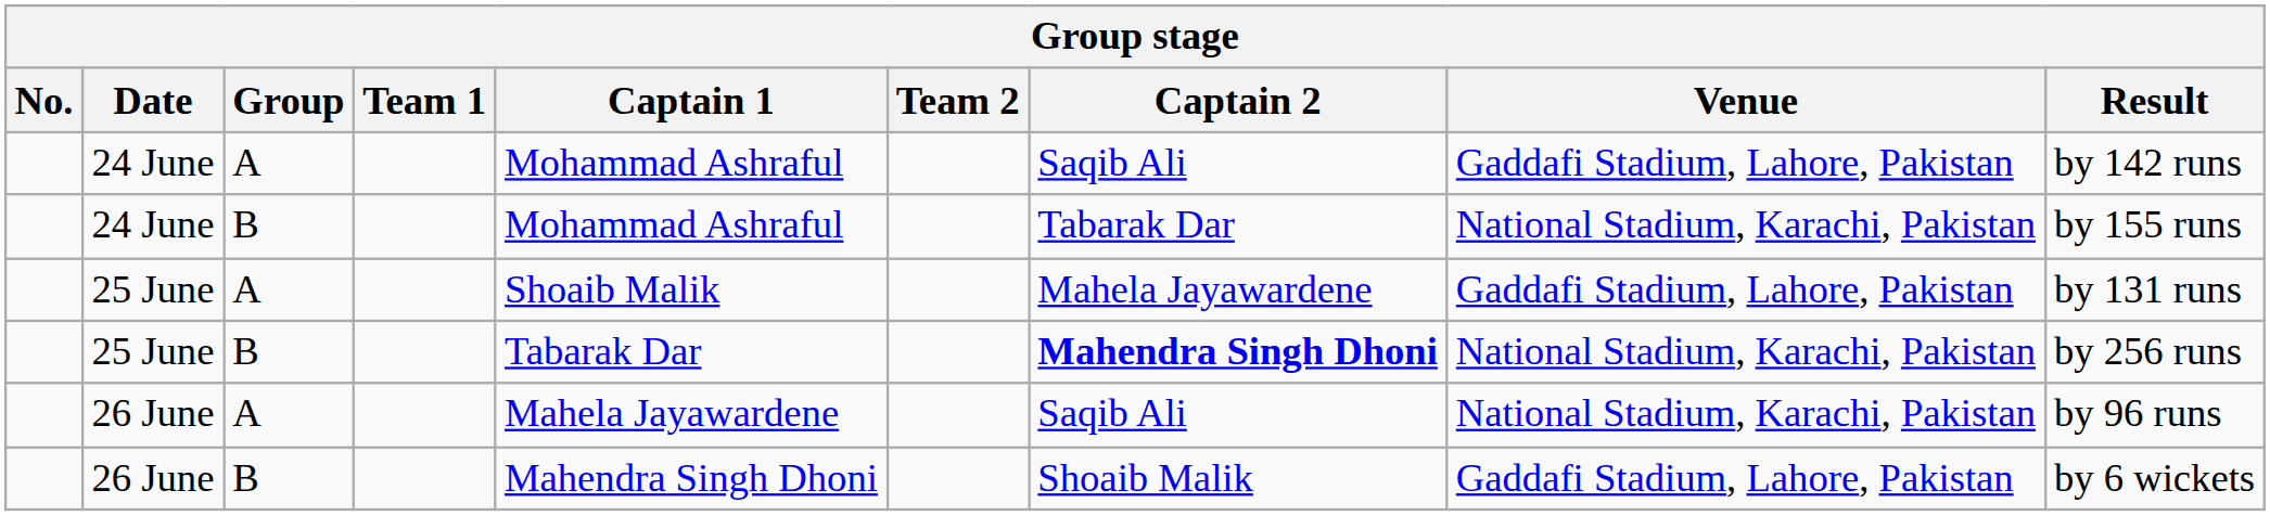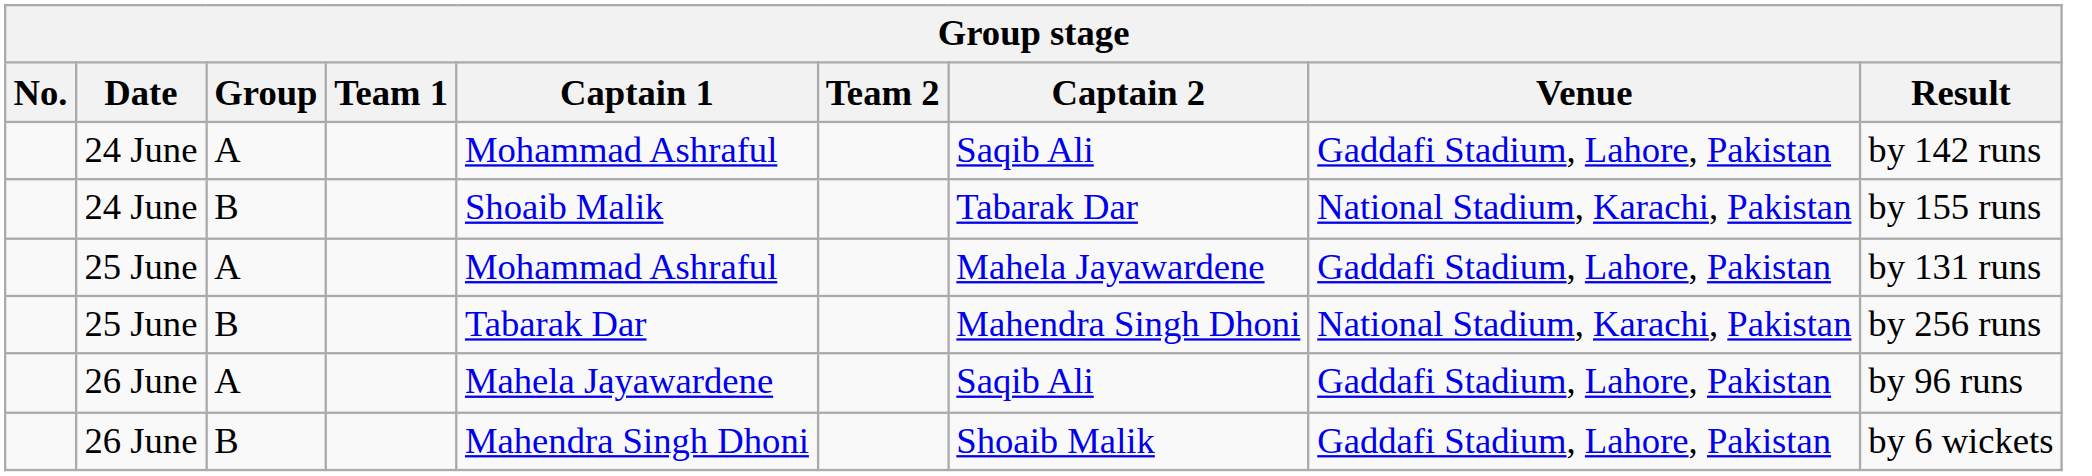24 June / B | Captain 1: Mohammad Ashraful -> Shoaib Malik
25 June / A | Captain 1: Shoaib Malik -> Mohammad Ashraful
25 June / B | Captain 2: bold -> normal
26 June / A | Venue: National Stadium, Karachi, Pakistan -> Gaddafi Stadium, Lahore, Pakistan
